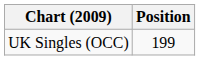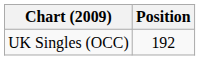UK Singles (OCC) | Position: 199 -> 192
